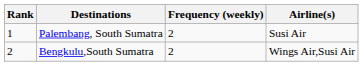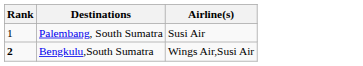- column: Frequency (weekly) | 2 | 2
Bengkulu,South Sumatra | Rank: normal -> bold
